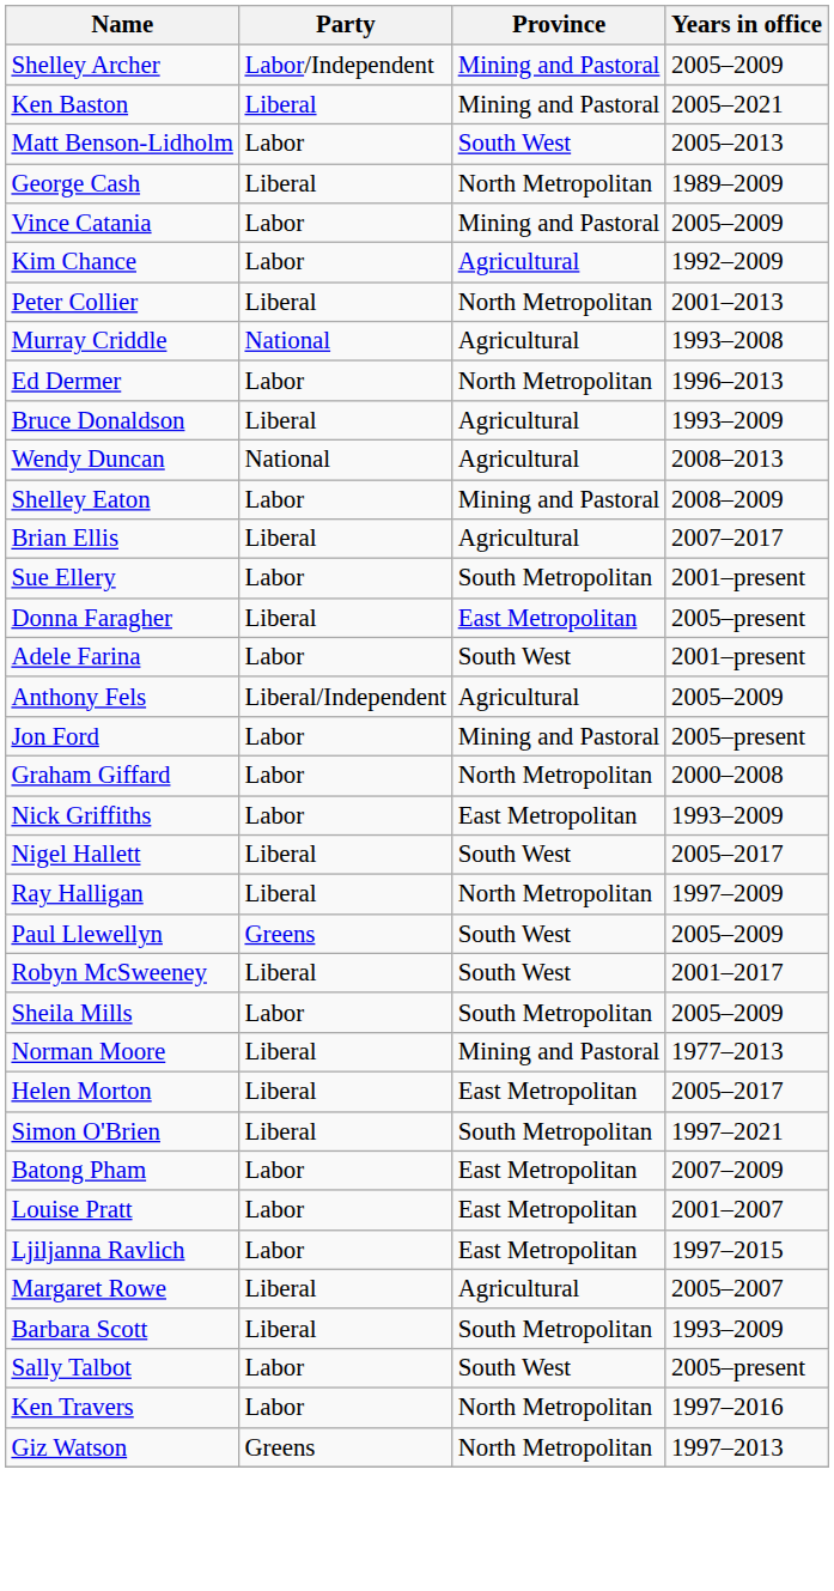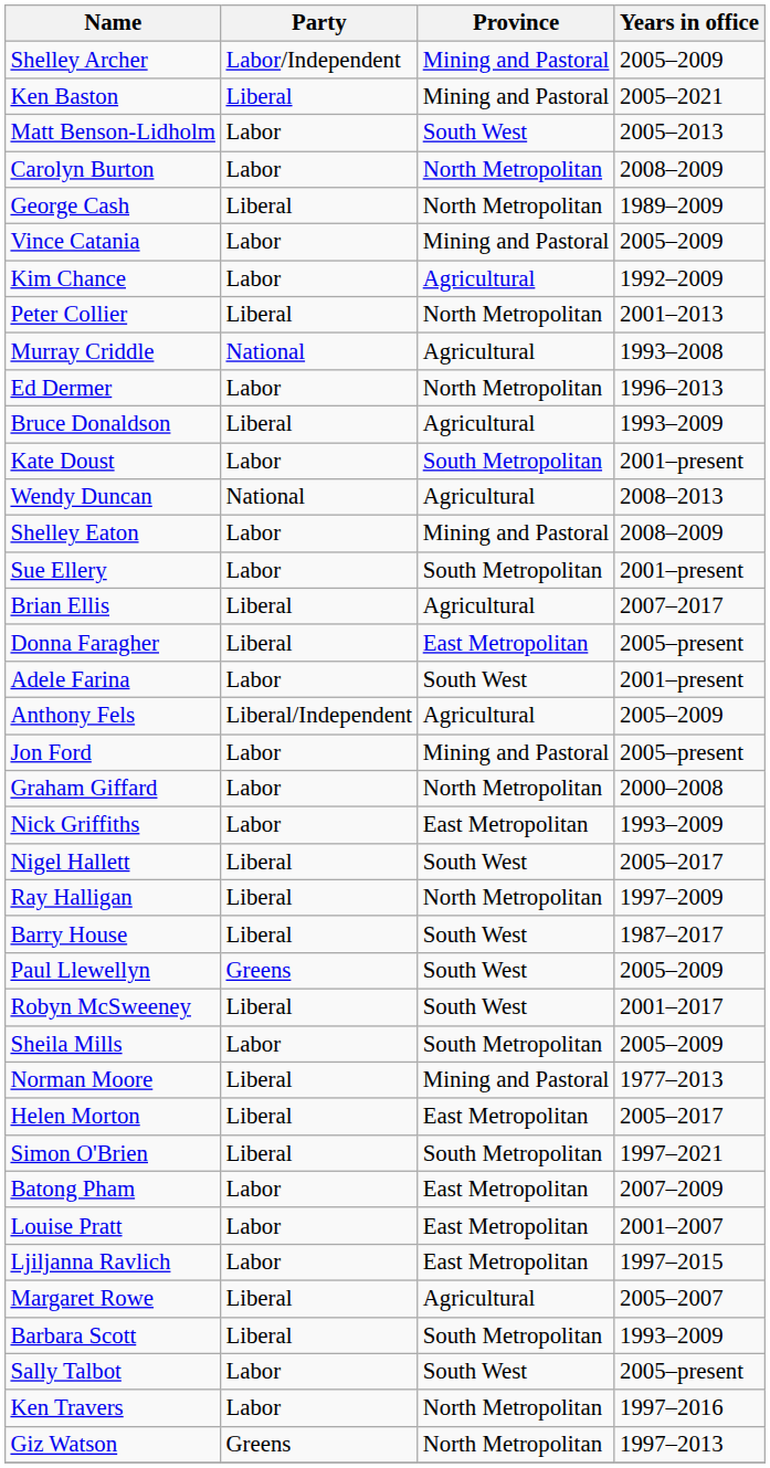+ row: Carolyn Burton | Labor | North Metropolitan | 2008–2009
+ row: Kate Doust | Labor | South Metropolitan | 2001–present
rows swapped: Sue Ellery <-> Brian Ellis
+ row: Barry House | Liberal | South West | 1987–2017
